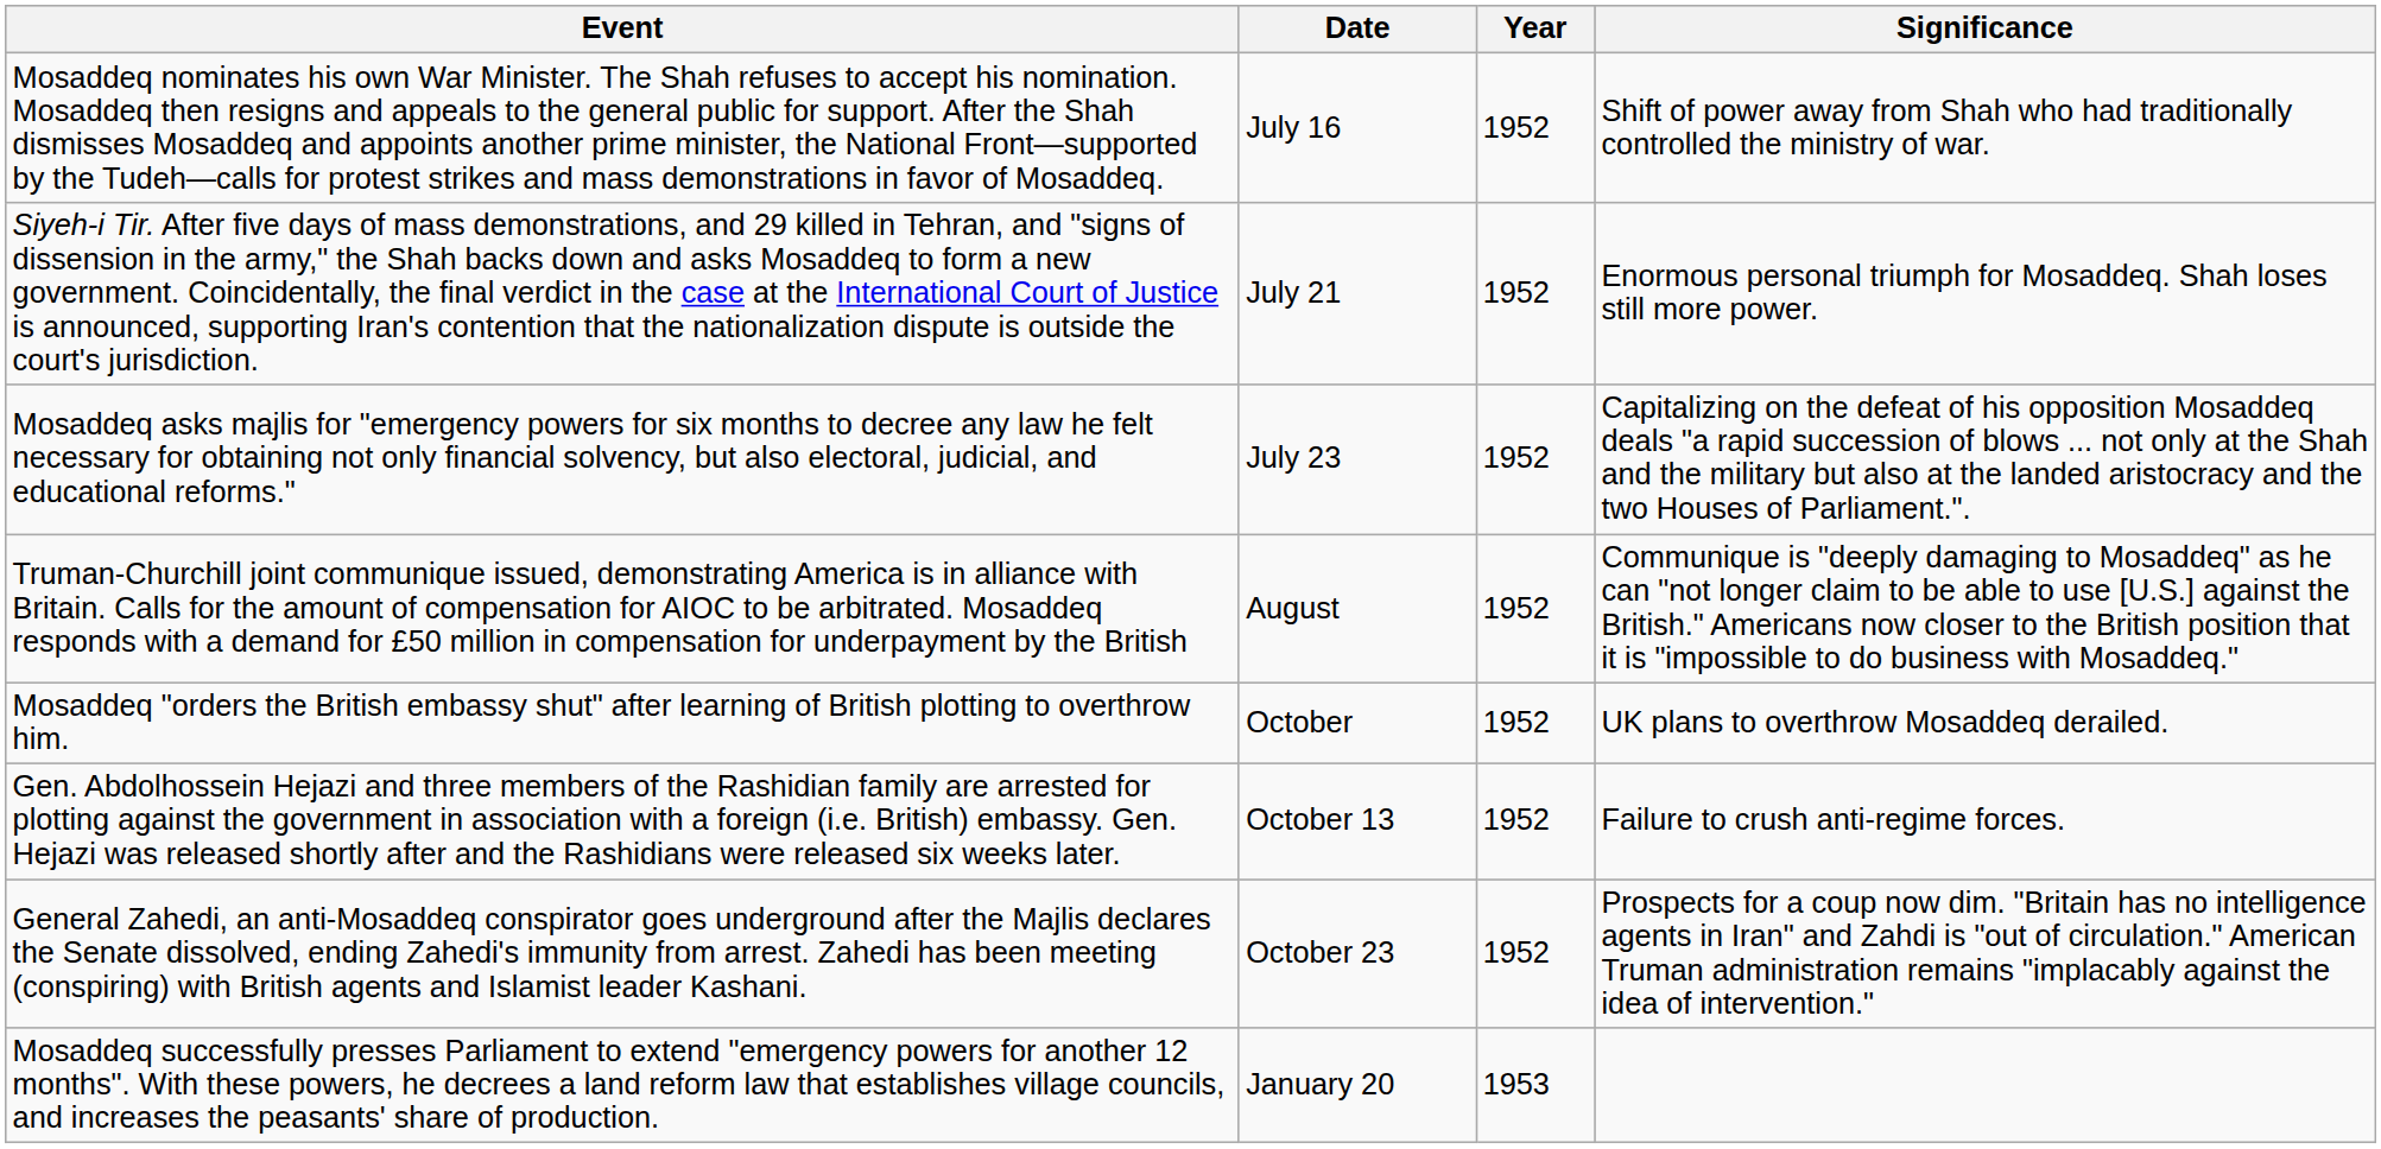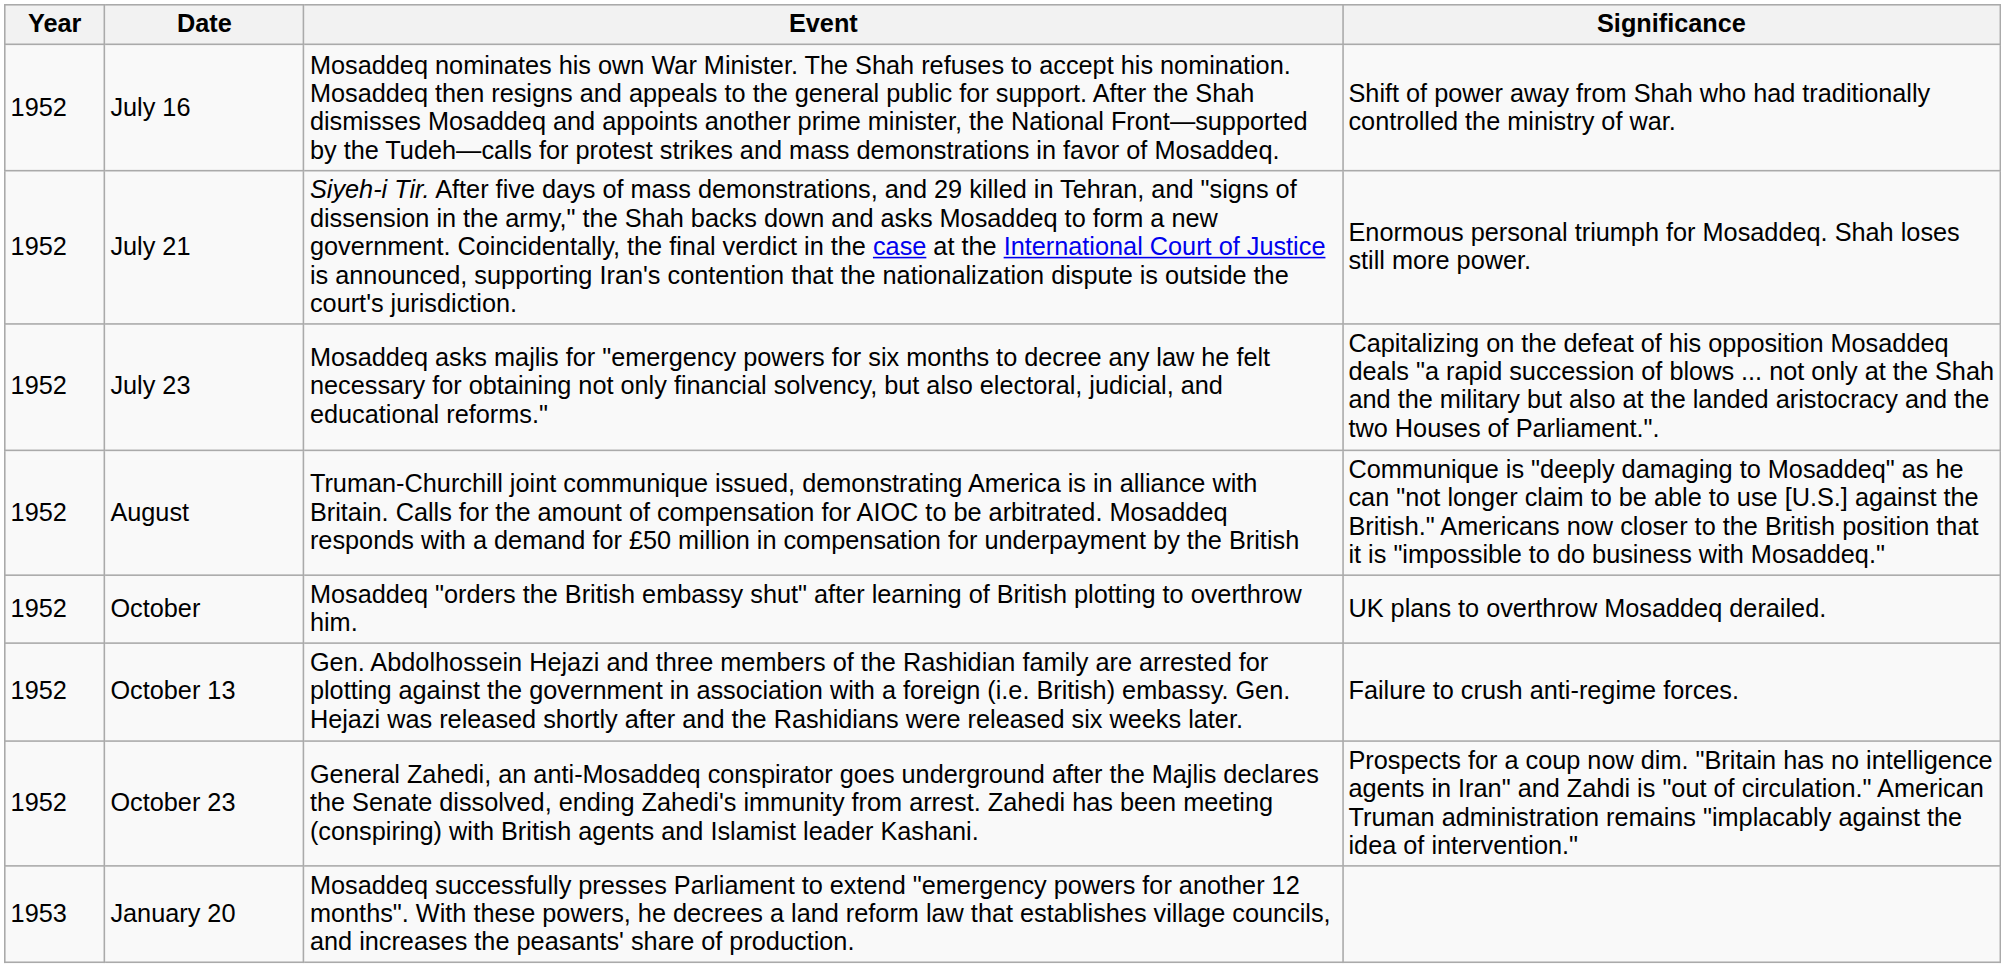columns swapped: Year <-> Event
